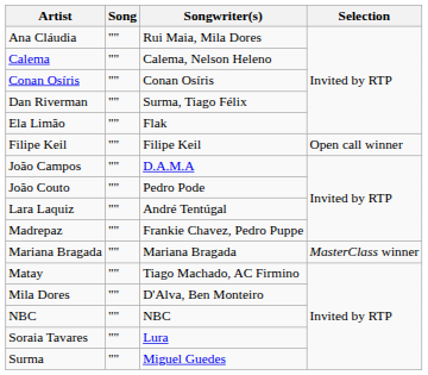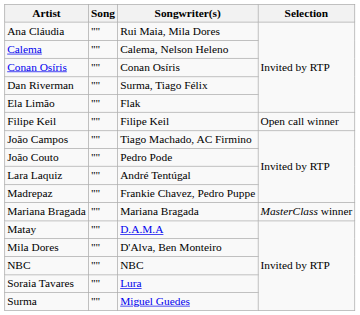João Campos | Songwriter(s): D.A.M.A -> Tiago Machado, AC Firmino
Matay | Songwriter(s): Tiago Machado, AC Firmino -> D.A.M.A
